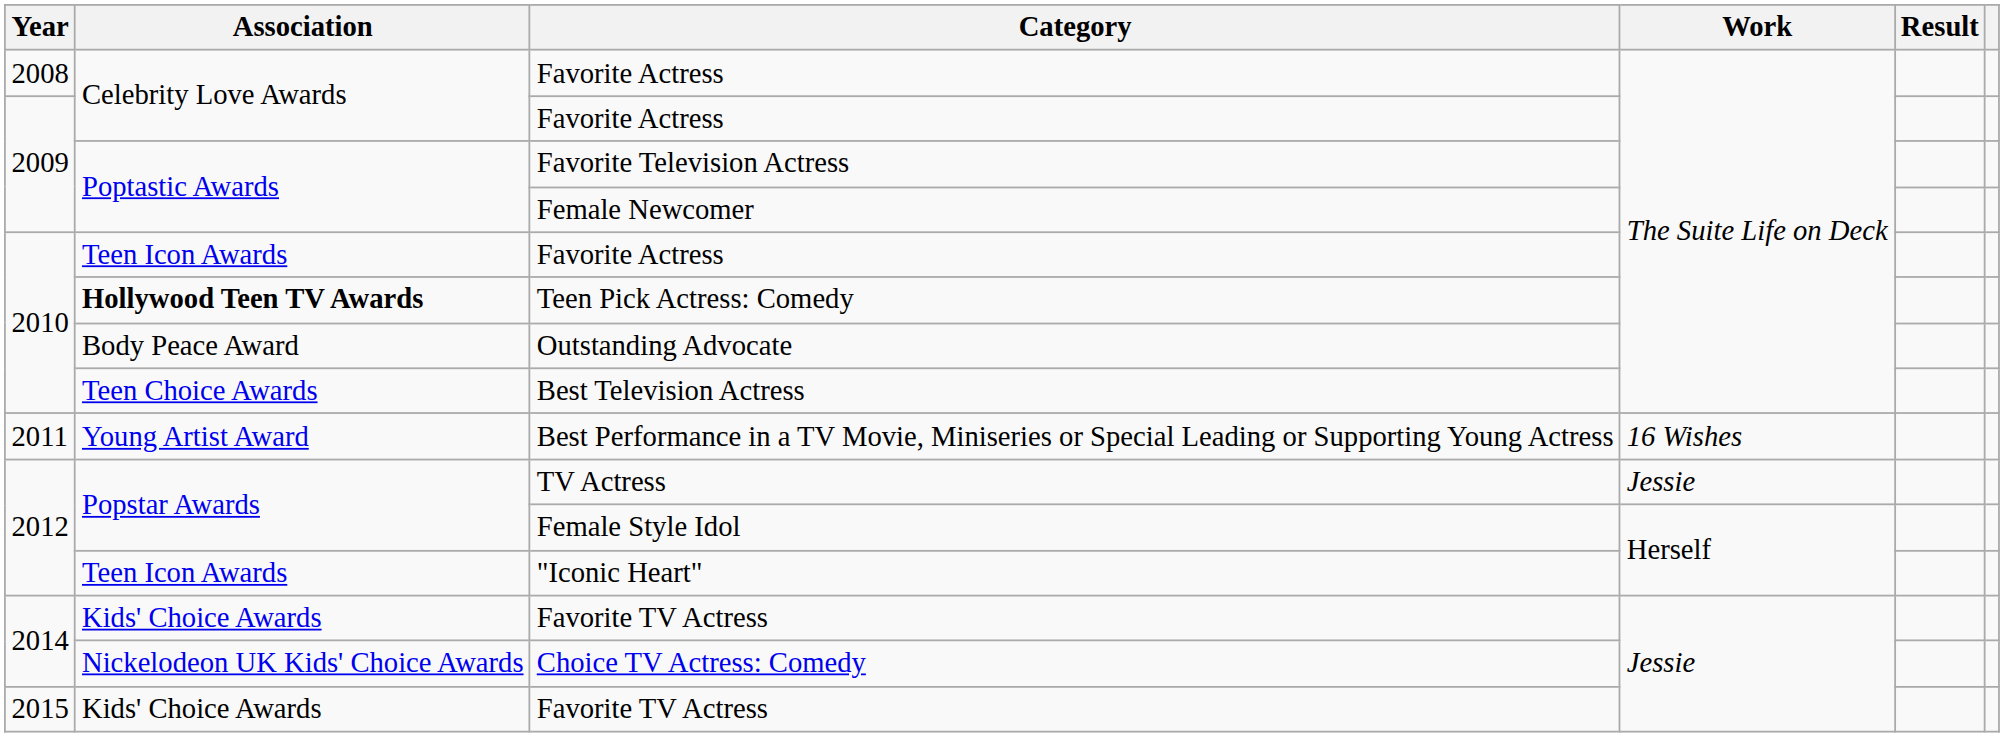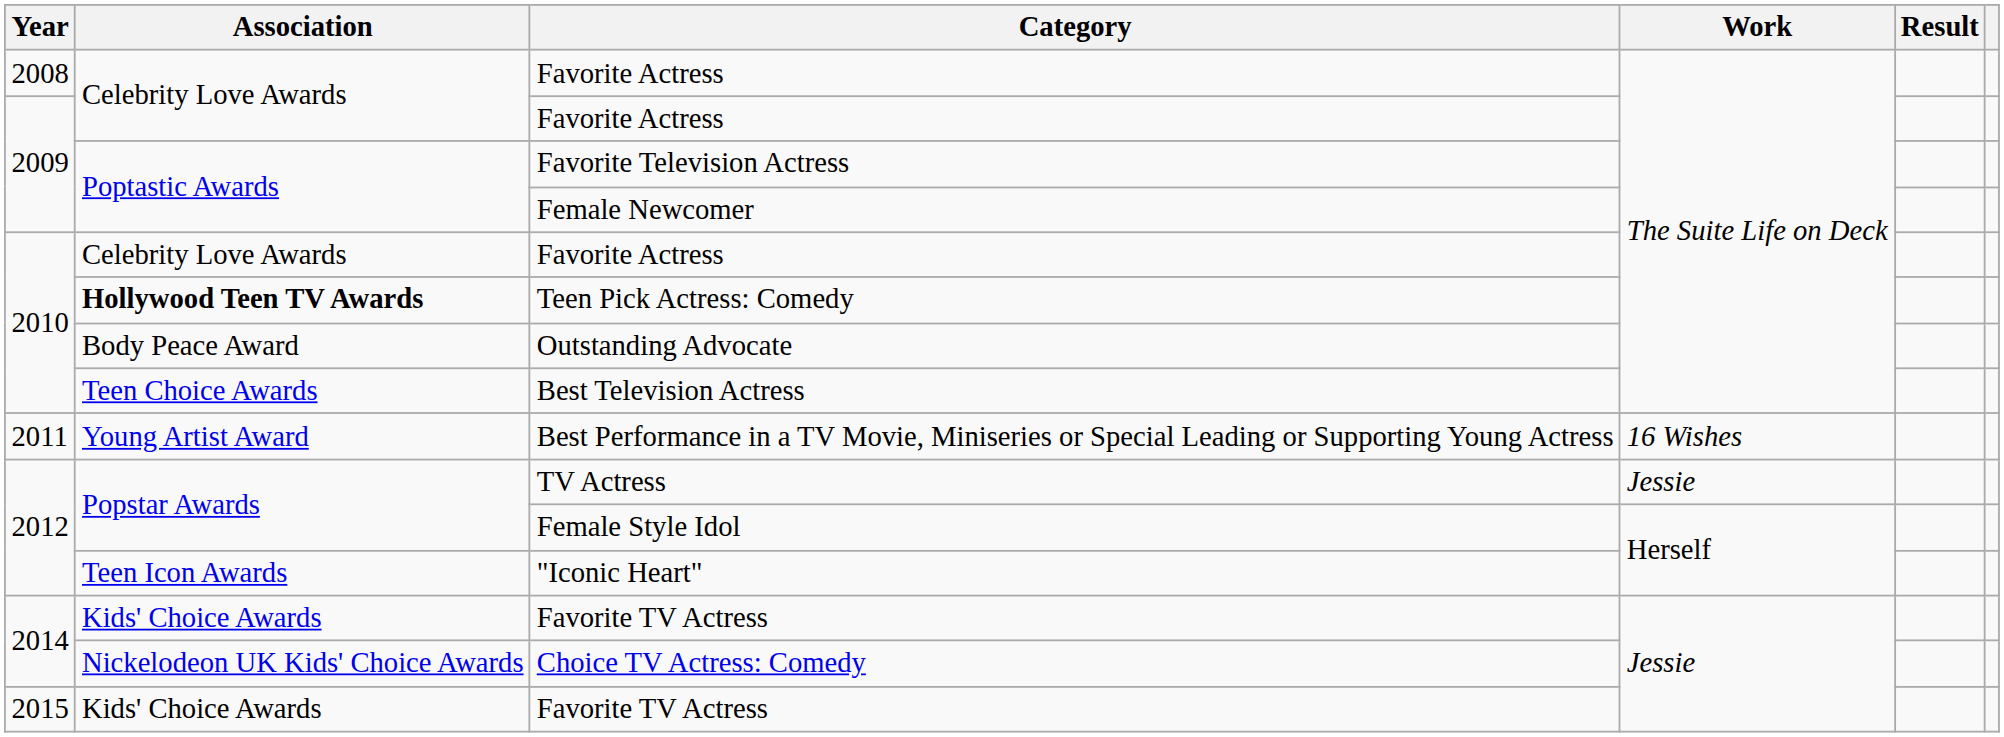2010 / Favorite Actress | Association: Teen Icon Awards -> Celebrity Love Awards
